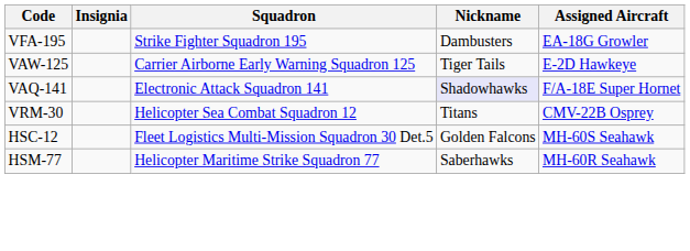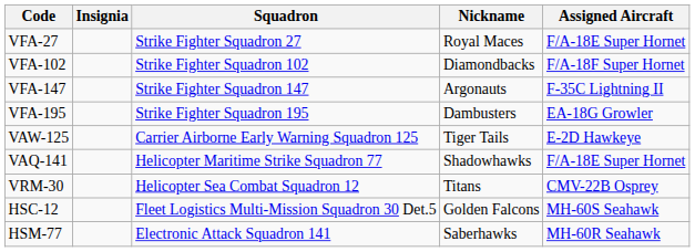+ row: VFA-27 | Strike Fighter Squadron 27 | Royal Maces | F/A-18E Super Hornet
+ row: VFA-102 | Strike Fighter Squadron 102 | Diamondbacks | F/A-18F Super Hornet
+ row: VFA-147 | Strike Fighter Squadron 147 | Argonauts | F-35C Lightning II
VAQ-141 | Squadron: Electronic Attack Squadron 141 -> Helicopter Maritime Strike Squadron 77
VAQ-141 | Nickname: lavender background -> no background
HSM-77 | Squadron: Helicopter Maritime Strike Squadron 77 -> Electronic Attack Squadron 141
